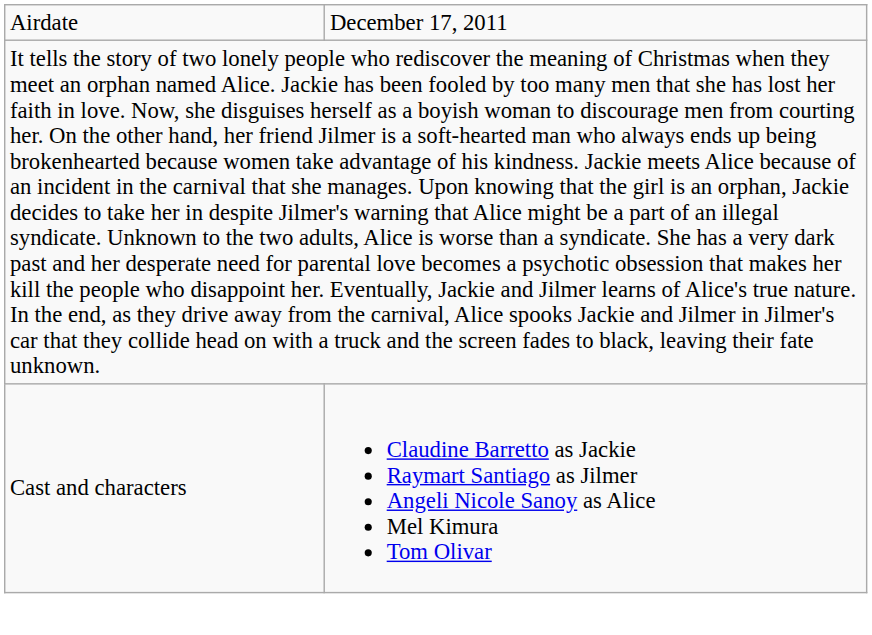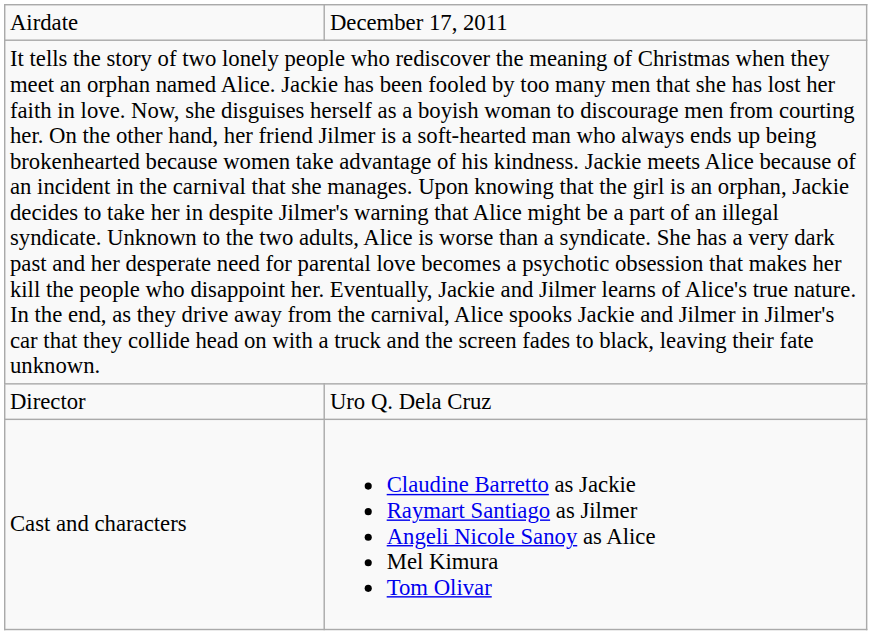+ row: Director | Uro Q. Dela Cruz
